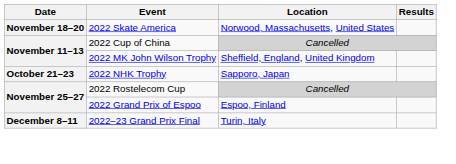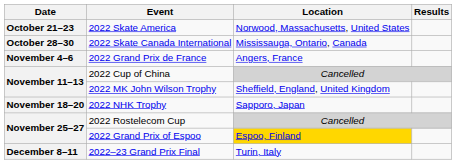2022 Skate America | Date: November 18–20 -> October 21–23
+ row: October 28–30 | 2022 Skate Canada International | Mississauga, Ontario, Canada
+ row: November 4–6 | 2022 Grand Prix de France | Angers, France
2022 NHK Trophy | Date: October 21–23 -> November 18–20
2022 Grand Prix of Espoo | Location: no background -> gold background
